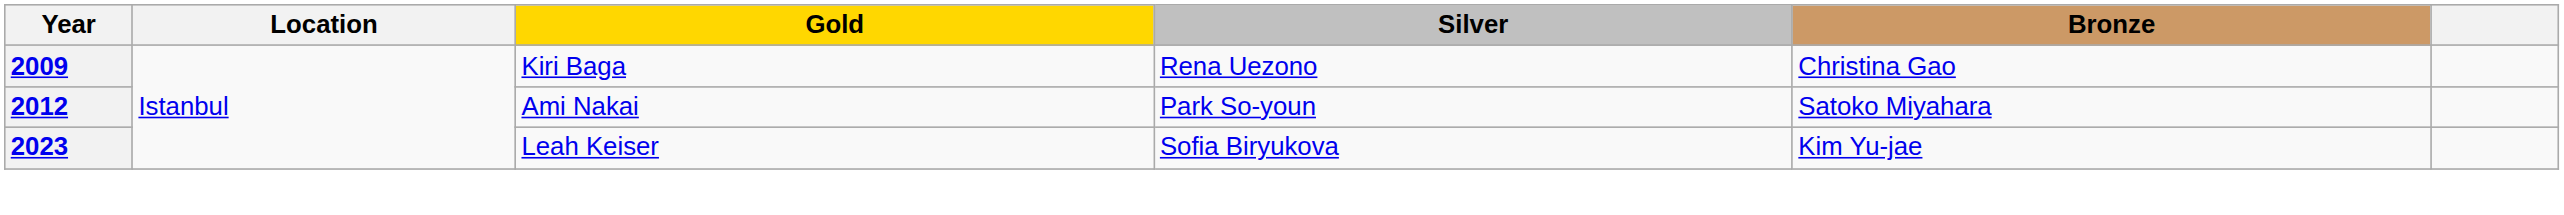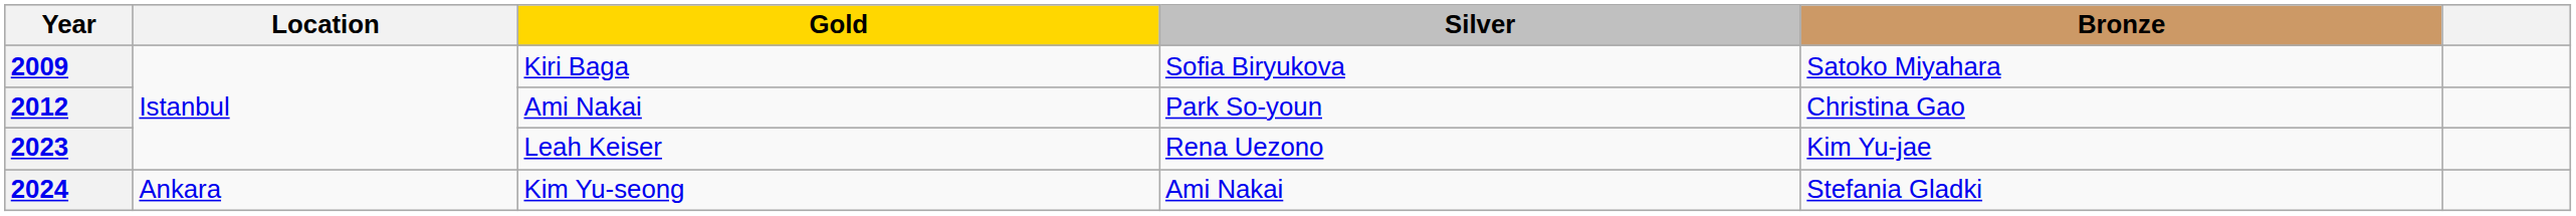2009 | Silver: Rena Uezono -> Sofia Biryukova
2009 | Bronze: Christina Gao -> Satoko Miyahara
2012 | Bronze: Satoko Miyahara -> Christina Gao
2023 | Silver: Sofia Biryukova -> Rena Uezono
+ row: 2024 | Ankara | Kim Yu-seong | Ami Nakai | Stefania Gladki
